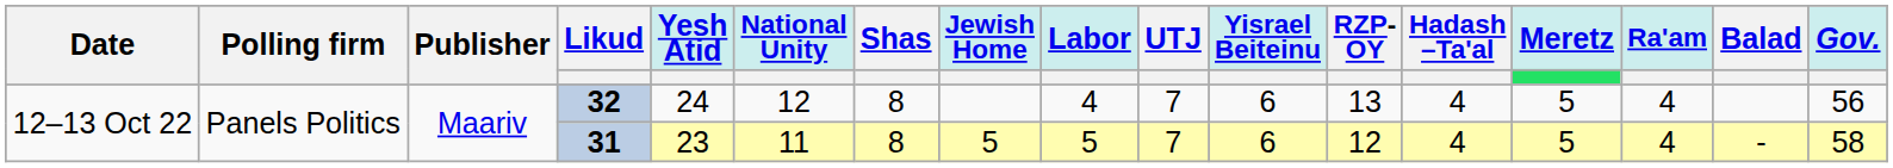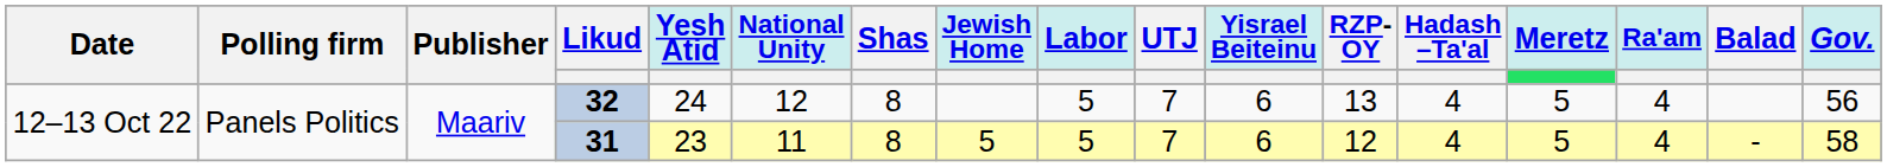32 | Labor: 4 -> 5
